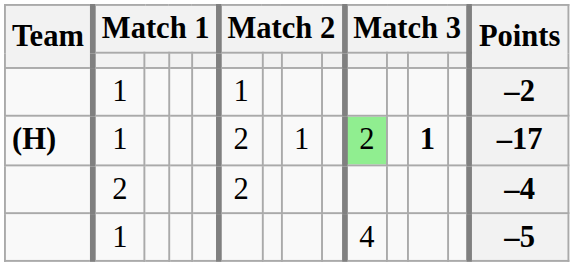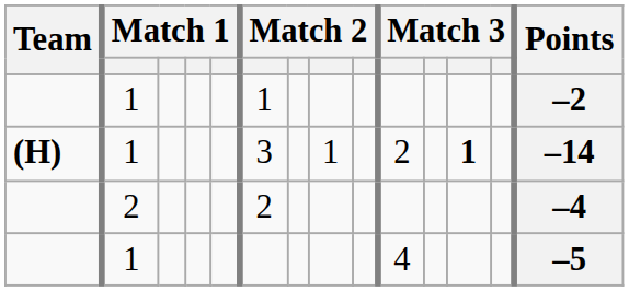(H) | column 6: 2 -> 3
(H) | column 10: lightgreen background -> no background
(H) | Points: –17 -> –14
